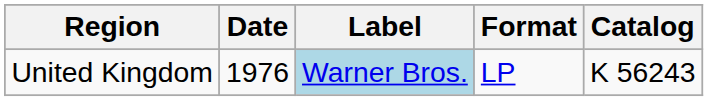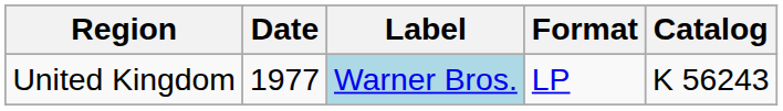United Kingdom | Date: 1976 -> 1977
